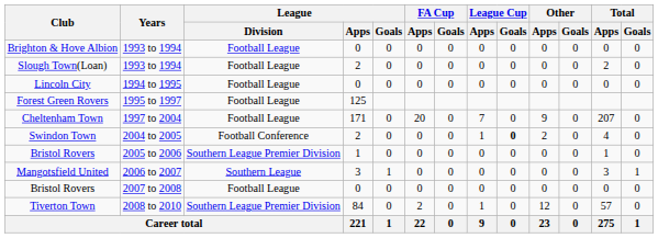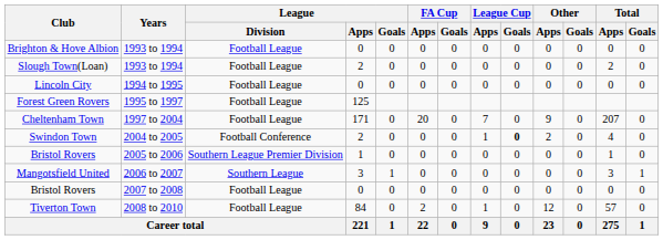Tiverton Town | League / Division: Southern League Premier Division -> Football League
